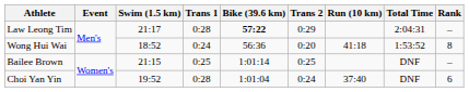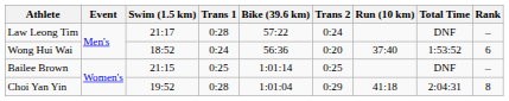Law Leong Tim | Bike (39.6 km): bold -> normal
Law Leong Tim | Trans 2: 0:29 -> 0:24
Law Leong Tim | Total Time: 2:04:31 -> DNF
Wong Hui Wai | Run (10 km): 41:18 -> 37:40
Wong Hui Wai | Rank: 8 -> 6
Choi Yan Yin | Trans 2: 0:24 -> 0:29
Choi Yan Yin | Run (10 km): 37:40 -> 41:18
Choi Yan Yin | Total Time: DNF -> 2:04:31
Choi Yan Yin | Rank: 6 -> 8
